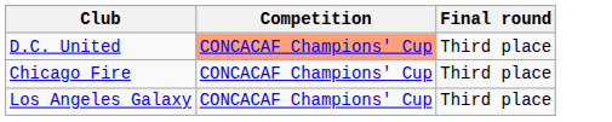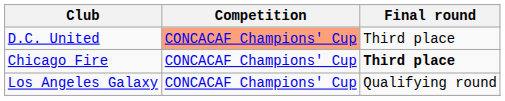Chicago Fire | Final round: normal -> bold
Los Angeles Galaxy | Final round: Third place -> Qualifying round
